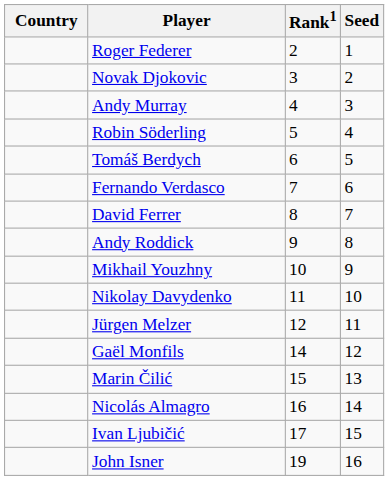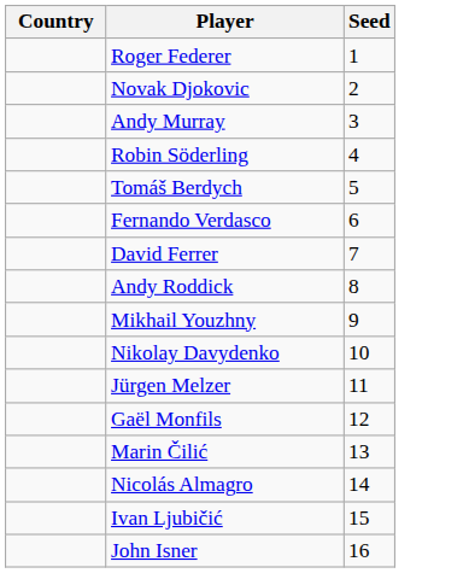- column: Rank1 | 2 | 3 | 4 | 5 | 6 | 7 | 8 | 9 | 10 | 11 | 12 | 14 | 15 | 16 | 17 | 19
